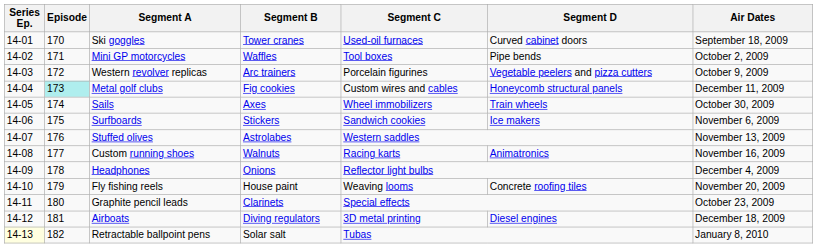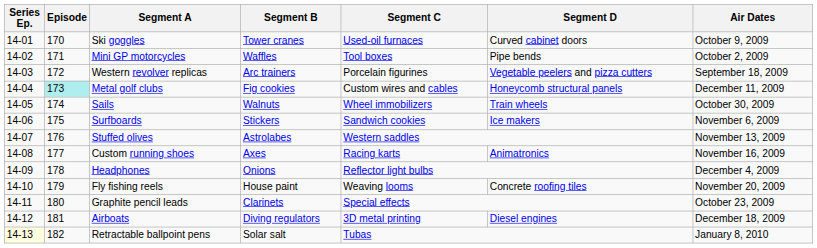Ski goggles | Air Dates: September 18, 2009 -> October 9, 2009
Western revolver replicas | Air Dates: October 9, 2009 -> September 18, 2009
Sails | Segment B: Axes -> Walnuts
Custom running shoes | Segment B: Walnuts -> Axes
